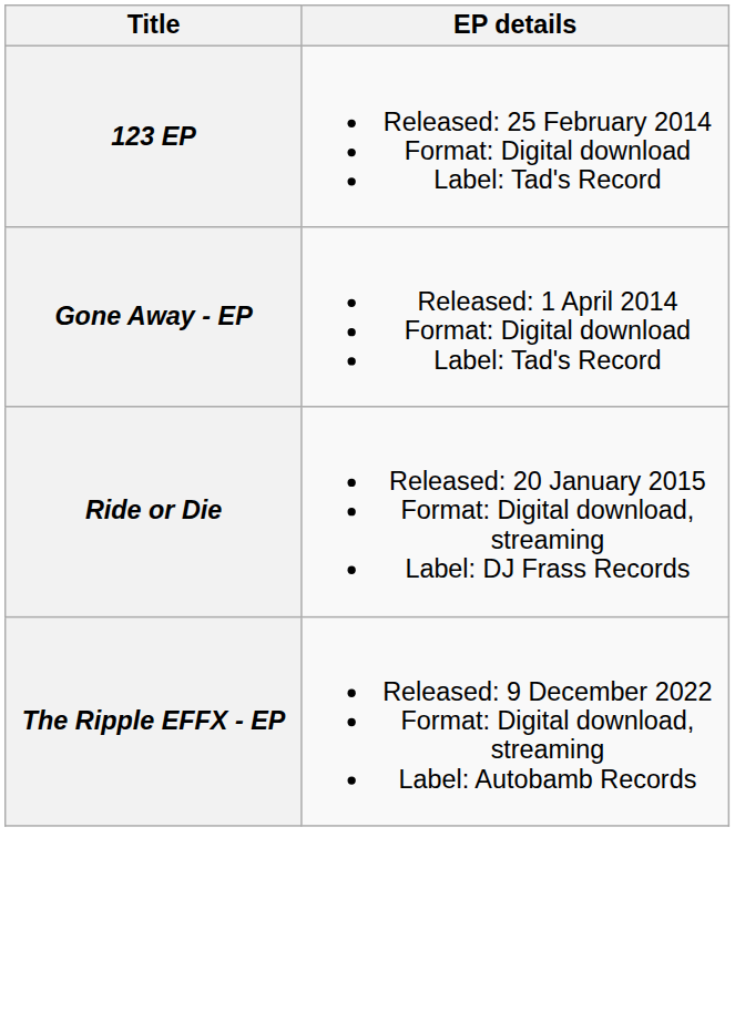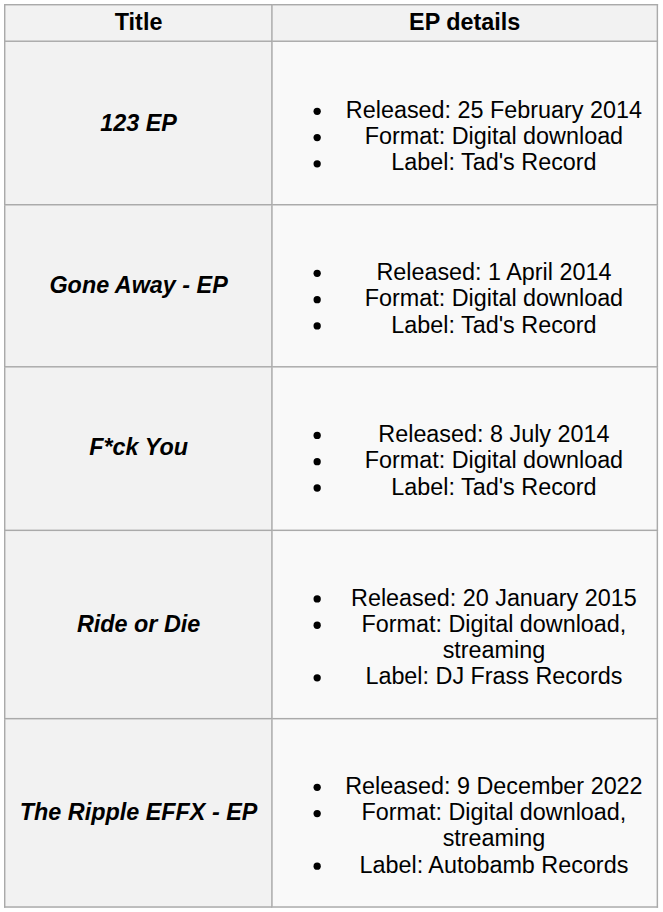+ row: F*ck You | Released: 8 July 2014 Format: Digital download Label: Tad's Record
